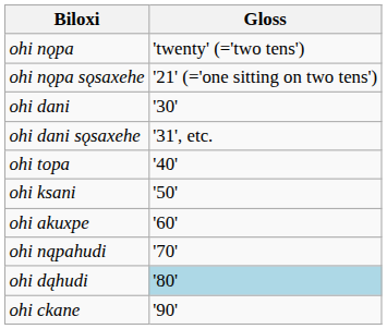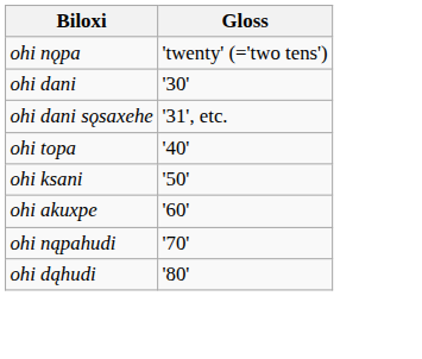- row: ohi nǫpa sǫsaxehe | '21' (='one sitting on two tens')
ohi dąhudi | Gloss: lightblue background -> no background
- row: ohi ckane | '90'
